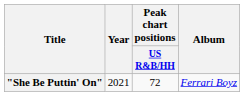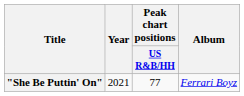"She Be Puttin' On" | Peak chart positions / US R&B/HH: 72 -> 77
